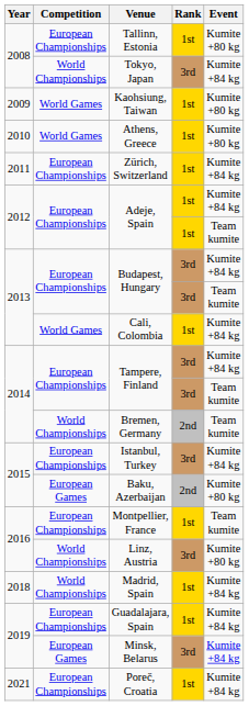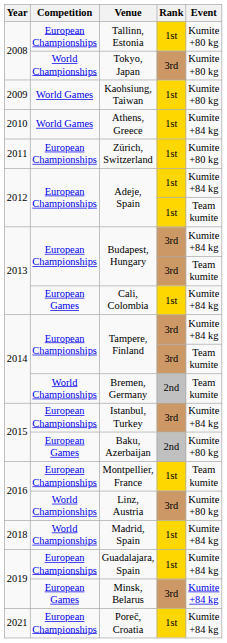Tokyo, Japan | Event: Kumite +84 kg -> Kumite +80 kg
Athens, Greece | Event: Kumite +80 kg -> Kumite +84 kg
Zürich, Switzerland | Event: Kumite +84 kg -> Kumite +80 kg
Cali, Colombia | Competition: World Games -> European Games
